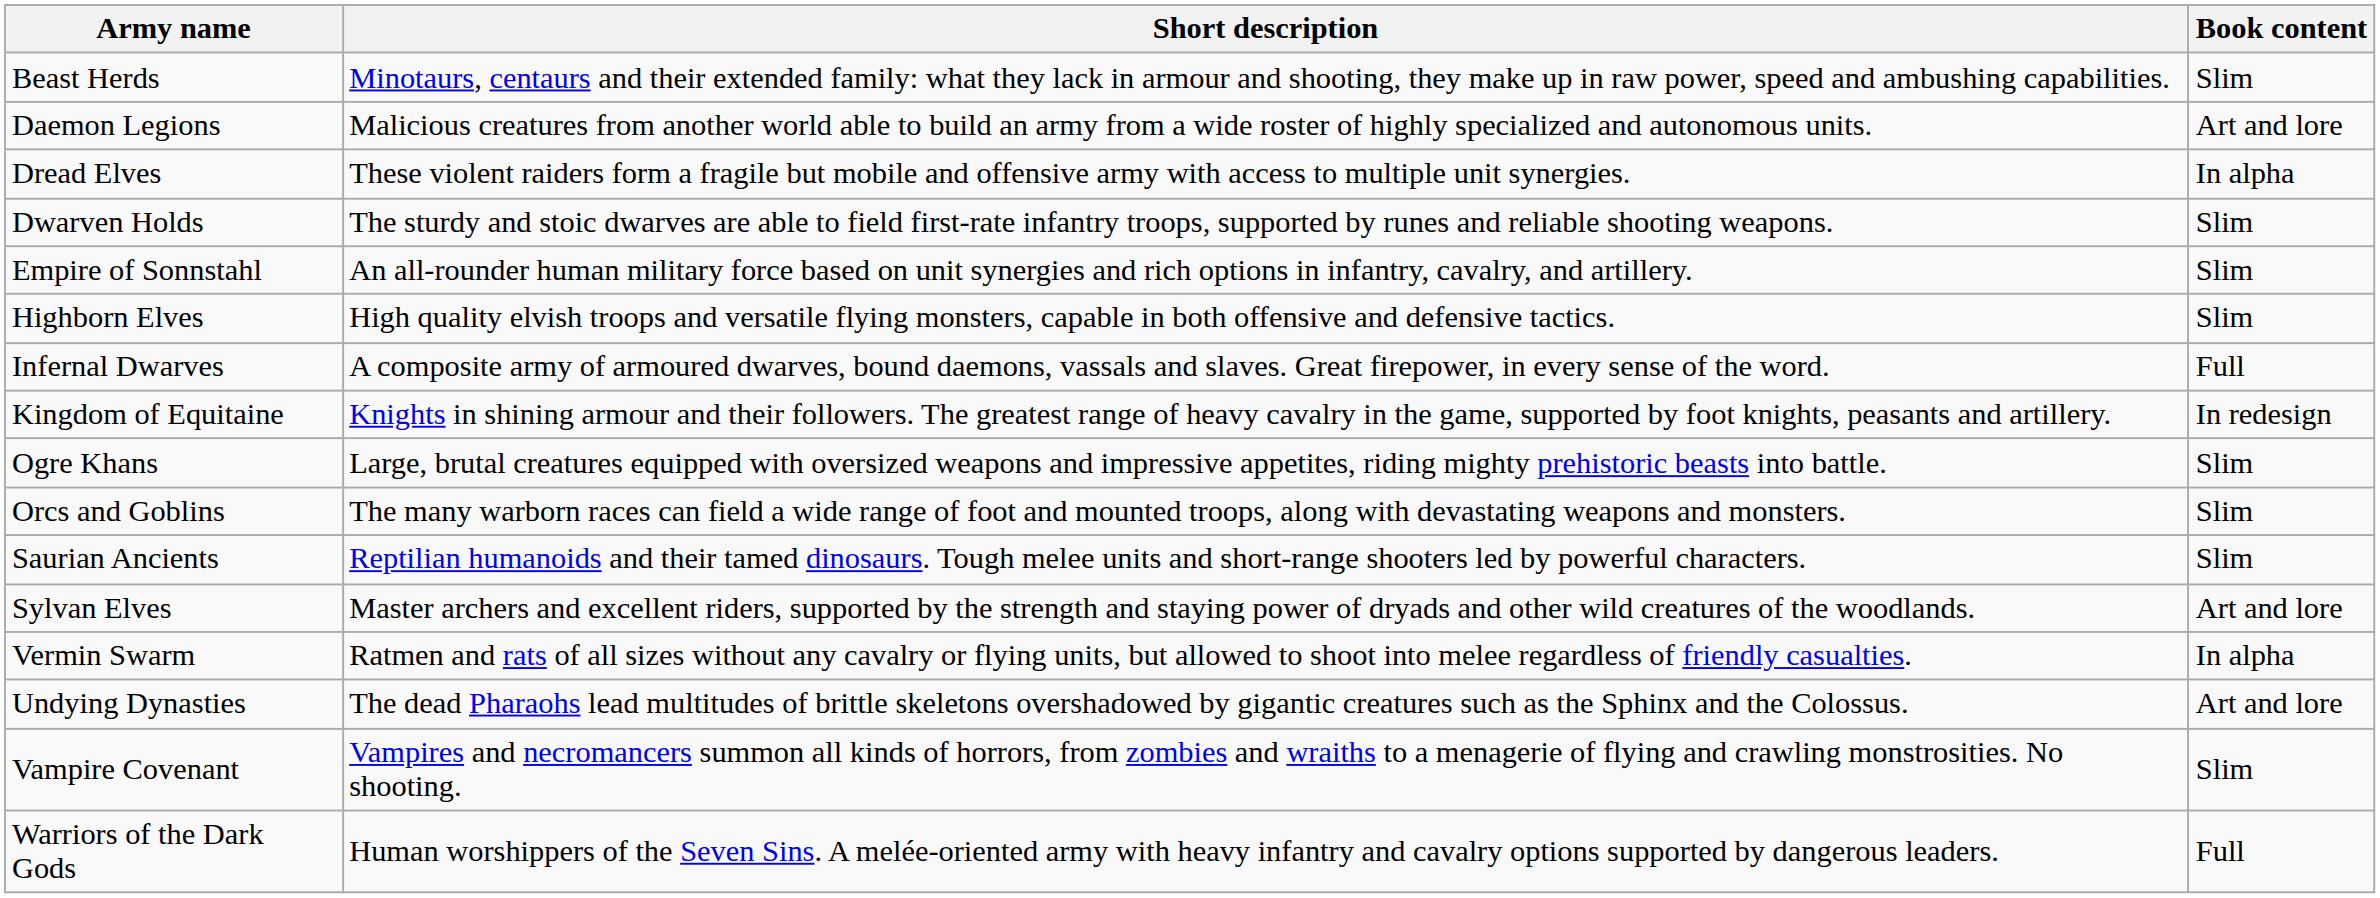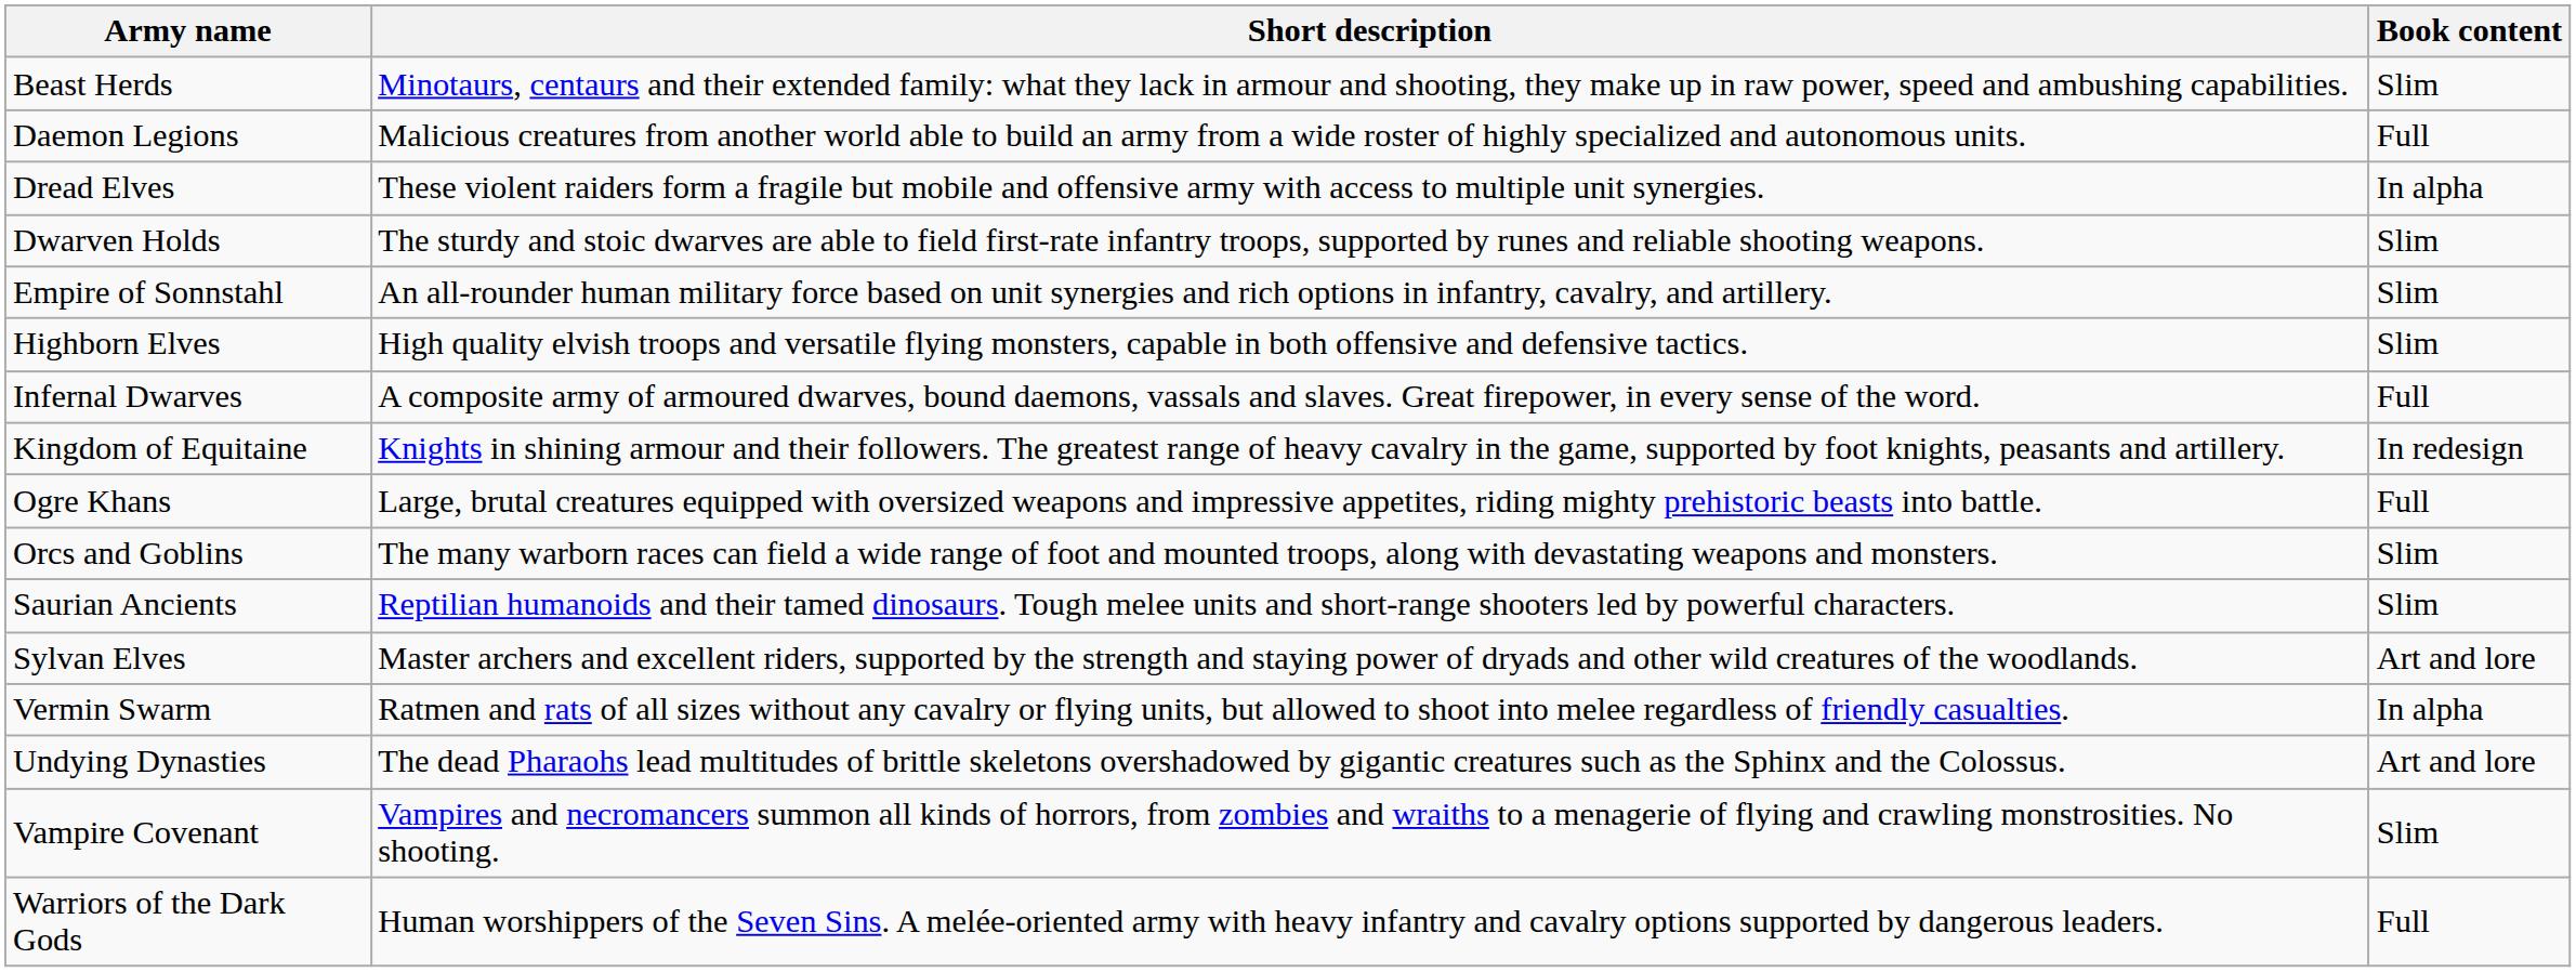Daemon Legions | Book content: Art and lore -> Full
Ogre Khans | Book content: Slim -> Full
